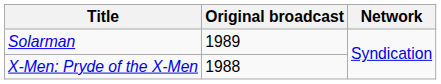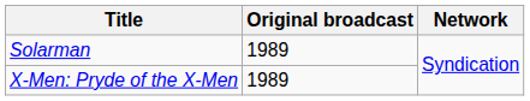X-Men: Pryde of the X-Men | Original broadcast: 1988 -> 1989
